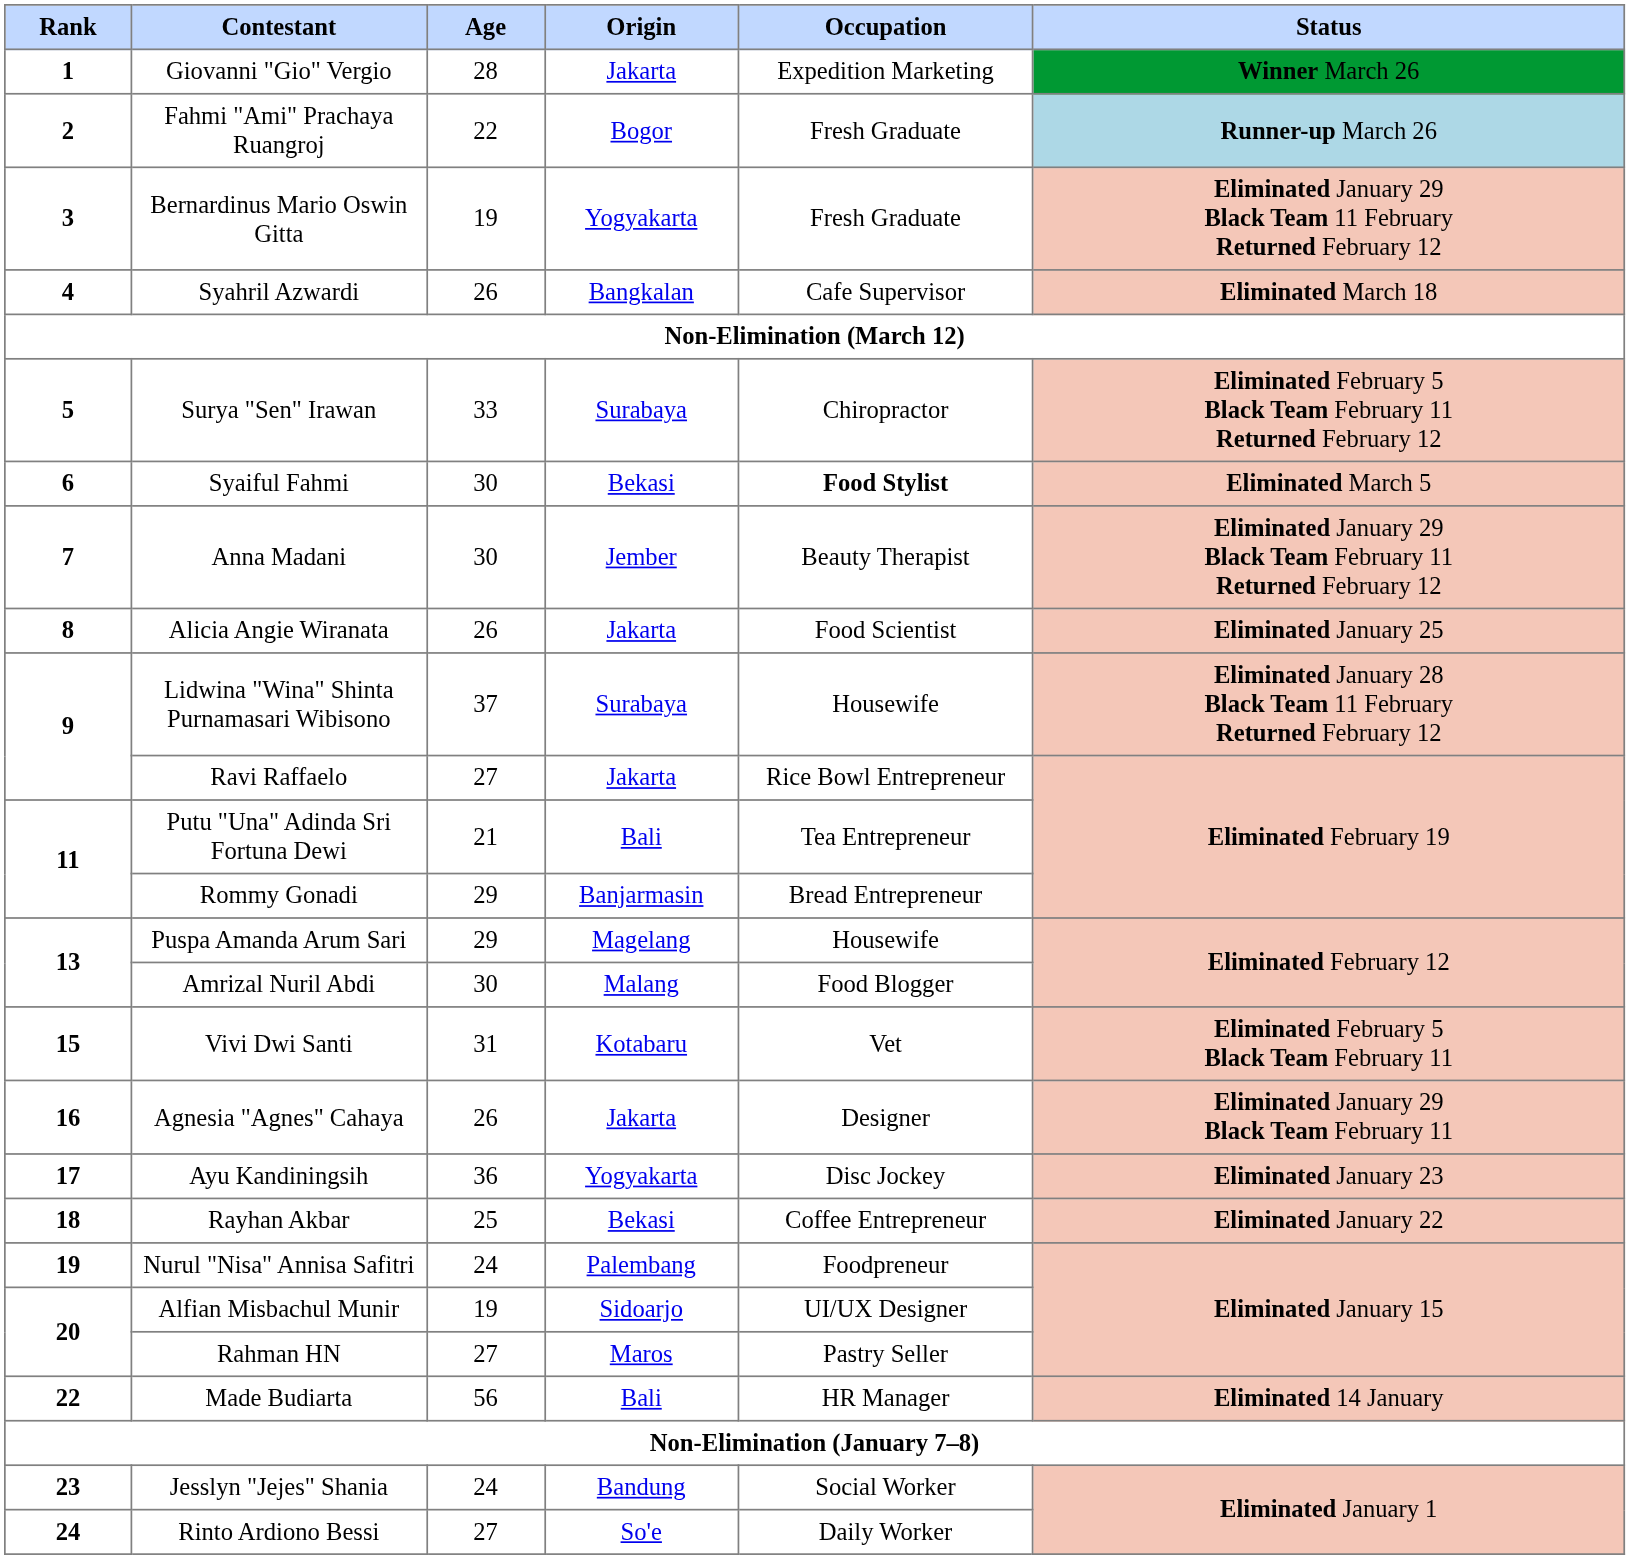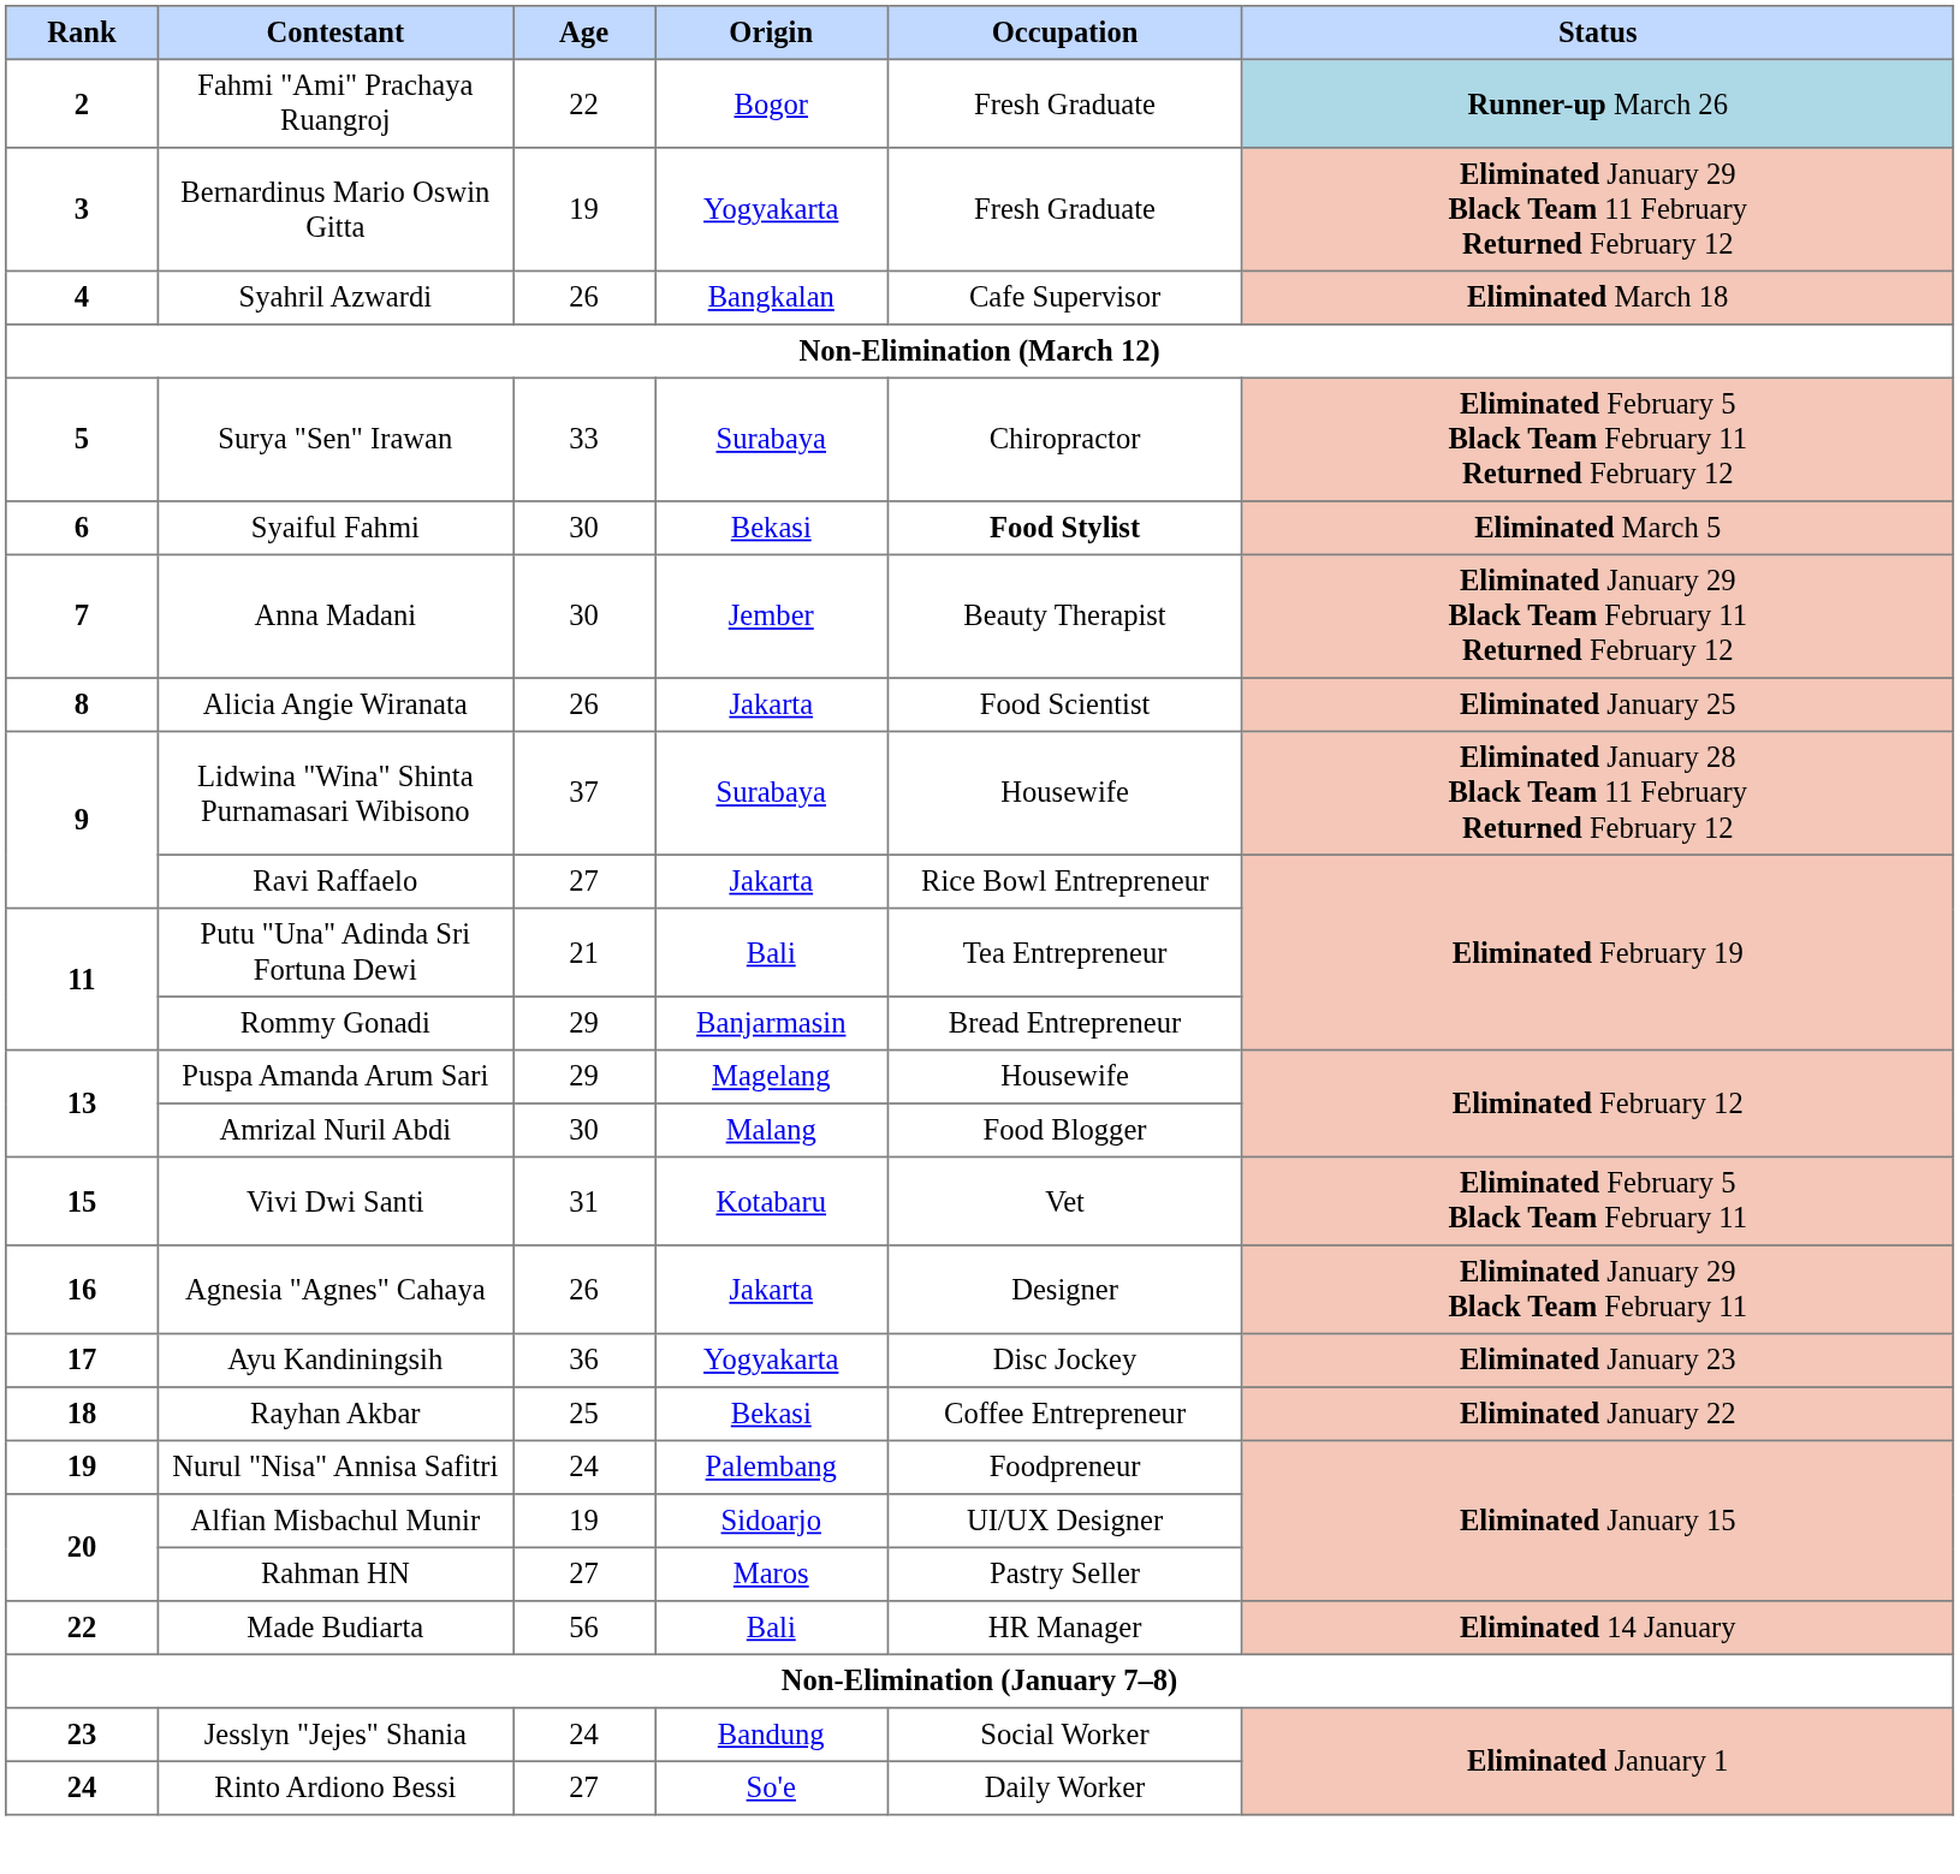- row: 1 | Giovanni "Gio" Vergio | 28 | Jakarta | Expedition Marketing | Winner March 26
